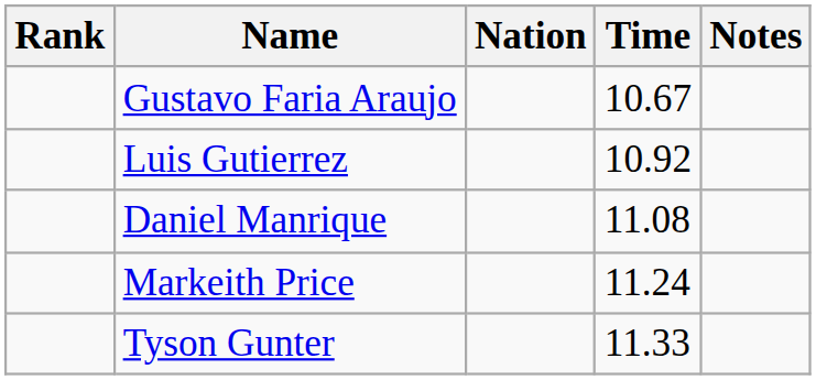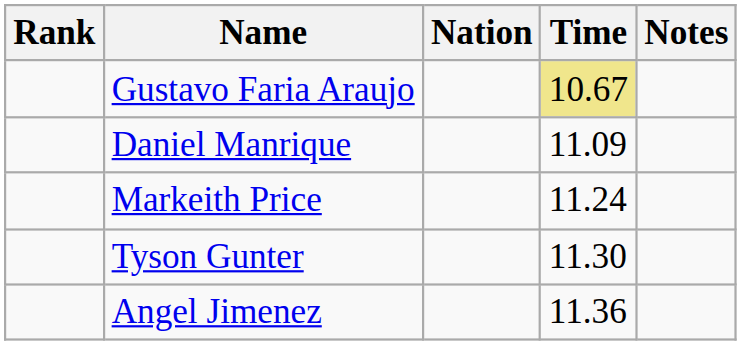Gustavo Faria Araujo | Time: no background -> khaki background
- row: Luis Gutierrez | 10.92
Daniel Manrique | Time: 11.08 -> 11.09
Tyson Gunter | Time: 11.33 -> 11.30
+ row: Angel Jimenez | 11.36
